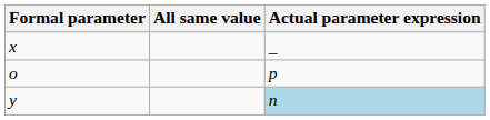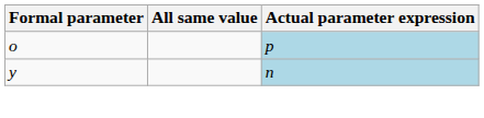- row: x | _
o | Actual parameter expression: no background -> lightblue background
